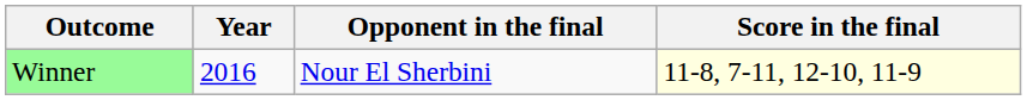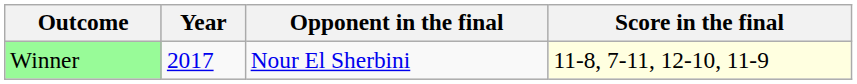Winner | Year: 2016 -> 2017
